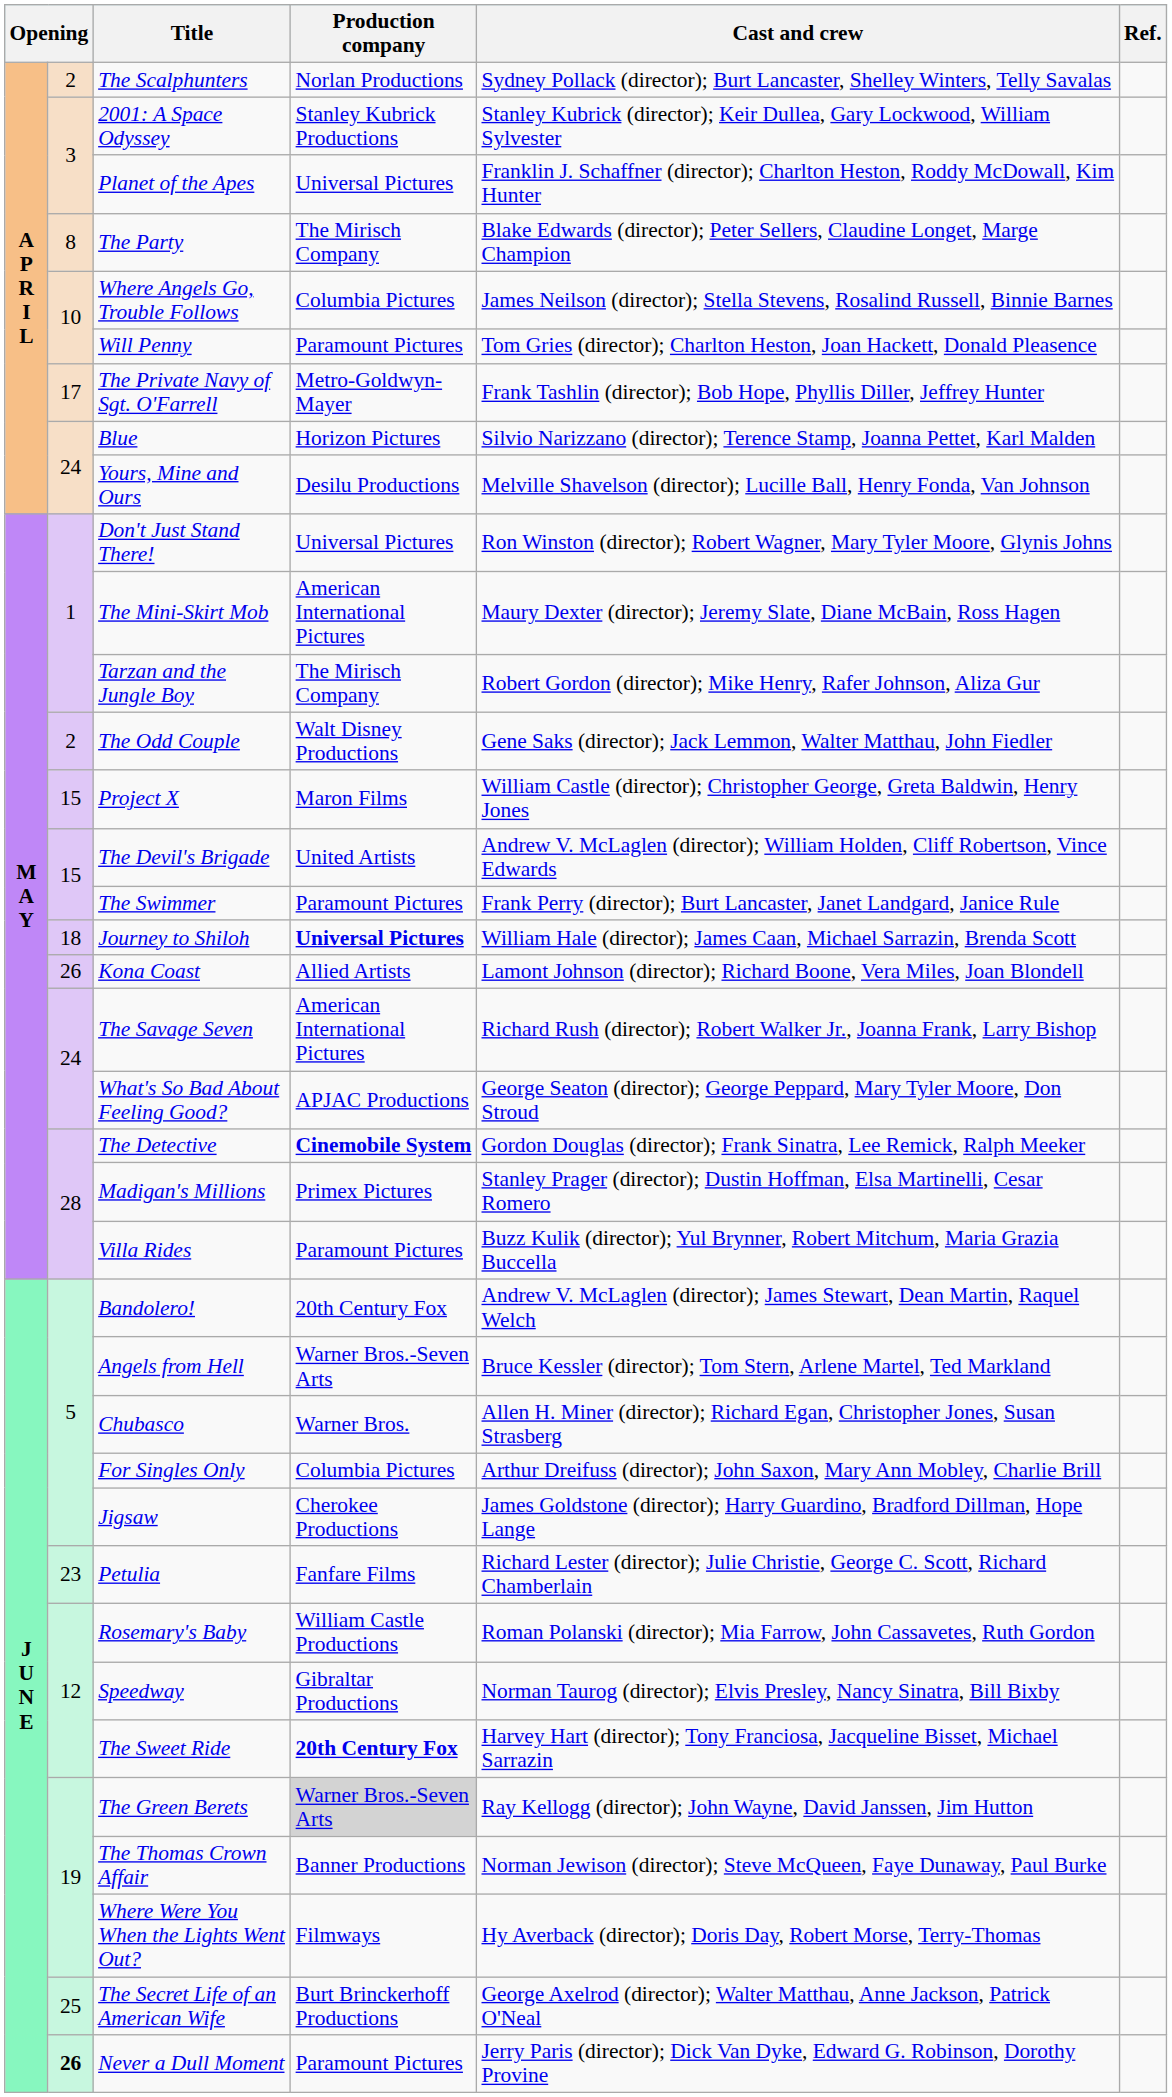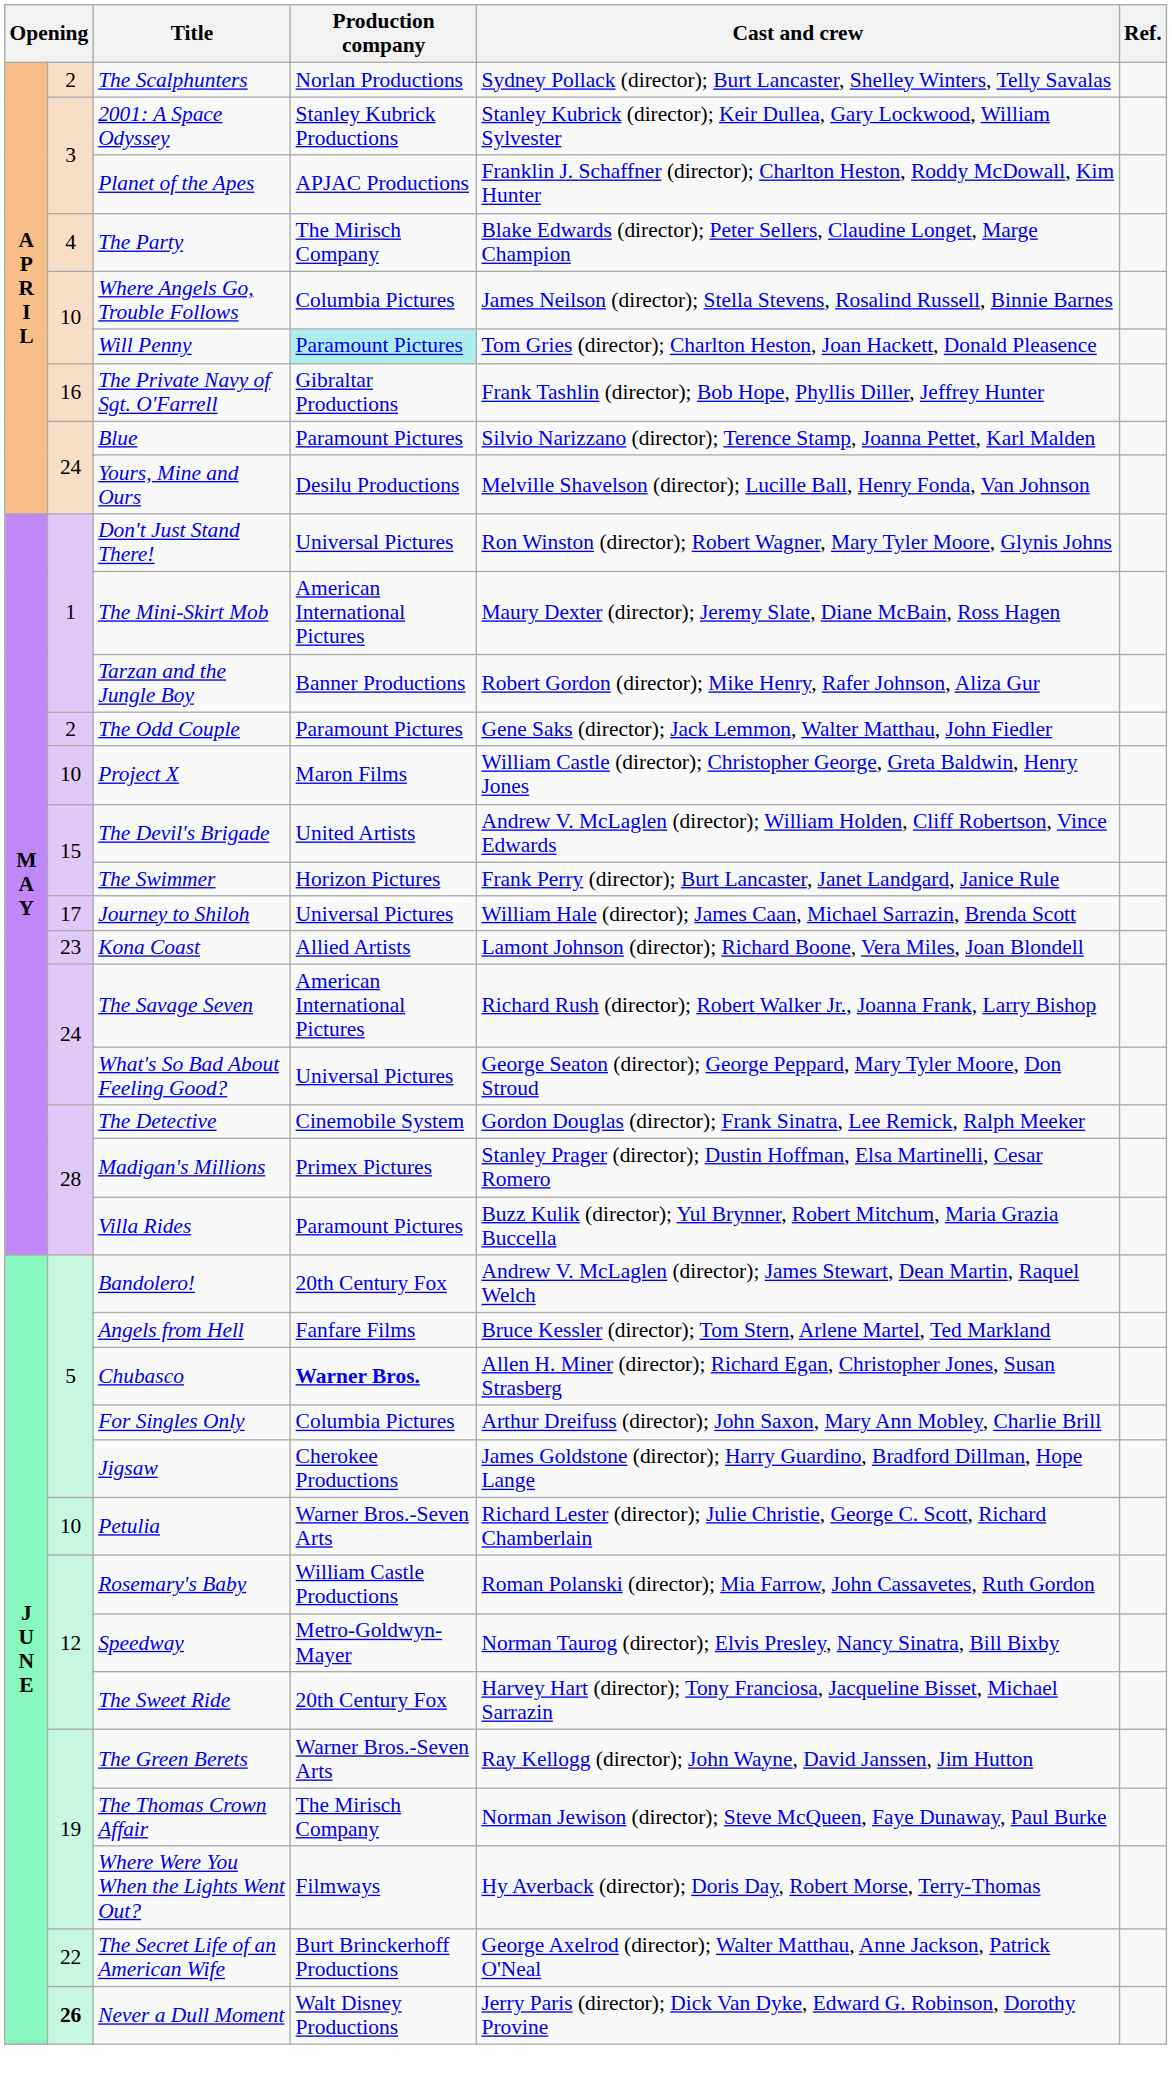Planet of the Apes | Production company: Universal Pictures -> APJAC Productions
The Party | column 2: 8 -> 4
Will Penny | Production company: no background -> paleturquoise background
The Private Navy of Sgt. O'Farrell | column 2: 17 -> 16
The Private Navy of Sgt. O'Farrell | Production company: Metro-Goldwyn-Mayer -> Gibraltar Productions
Blue | Production company: Horizon Pictures -> Paramount Pictures
Tarzan and the Jungle Boy | Production company: The Mirisch Company -> Banner Productions
The Odd Couple | Production company: Walt Disney Productions -> Paramount Pictures
Project X | column 2: 15 -> 10
The Swimmer | Production company: Paramount Pictures -> Horizon Pictures
Journey to Shiloh | column 2: 18 -> 17
Journey to Shiloh | Production company: bold -> normal
Kona Coast | column 2: 26 -> 23
What's So Bad About Feeling Good? | Production company: APJAC Productions -> Universal Pictures
The Detective | Production company: bold -> normal
Angels from Hell | Production company: Warner Bros.-Seven Arts -> Fanfare Films
Chubasco | Production company: normal -> bold
Petulia | column 2: 23 -> 10
Petulia | Production company: Fanfare Films -> Warner Bros.-Seven Arts
Speedway | Production company: Gibraltar Productions -> Metro-Goldwyn-Mayer
The Sweet Ride | Production company: bold -> normal
The Green Berets | Production company: lightgrey background -> no background
The Thomas Crown Affair | Production company: Banner Productions -> The Mirisch Company
The Secret Life of an American Wife | column 2: 25 -> 22
Never a Dull Moment | Production company: Paramount Pictures -> Walt Disney Productions
